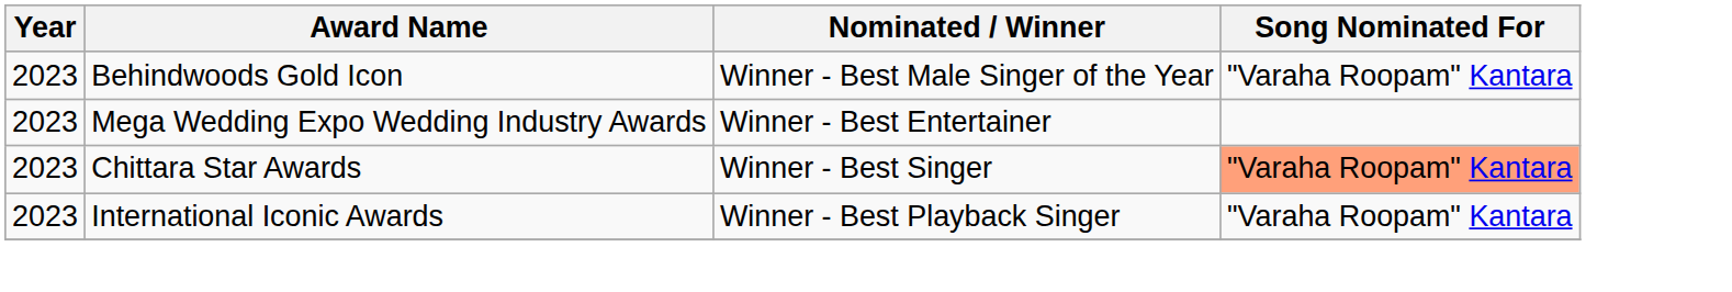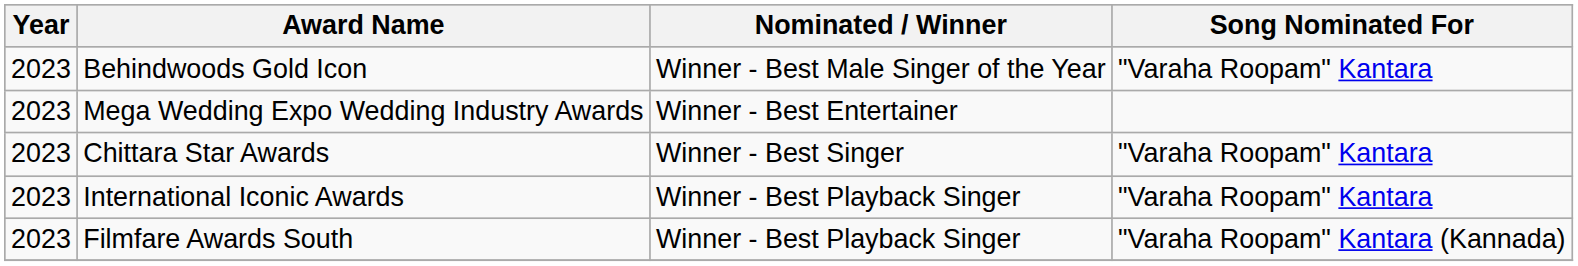Chittara Star Awards | Song Nominated For: lightsalmon background -> no background
+ row: 2023 | Filmfare Awards South | Winner - Best Playback Singer | "Varaha Roopam" Kantara (Kannada)
